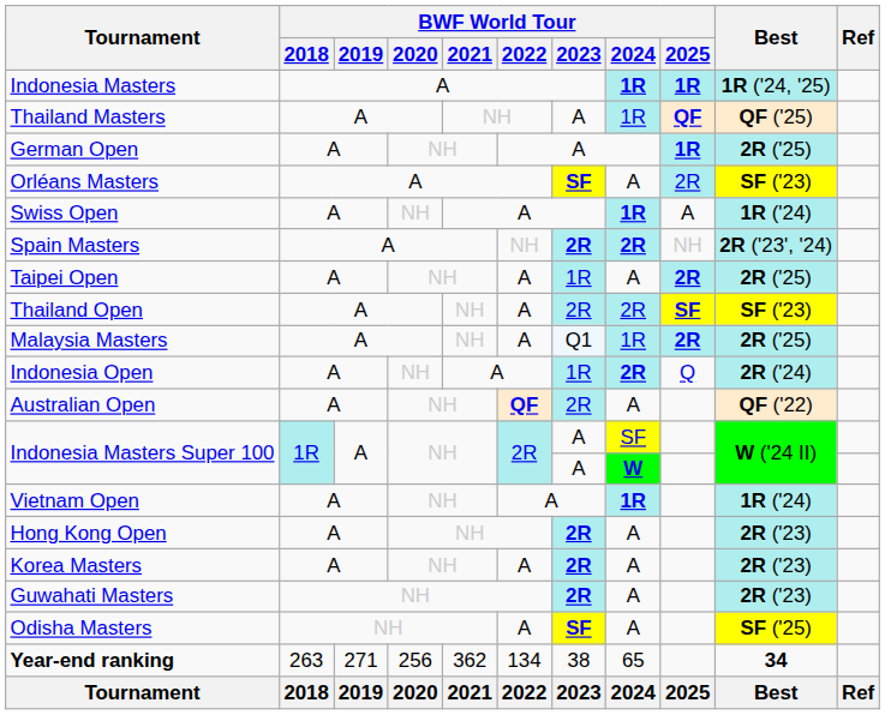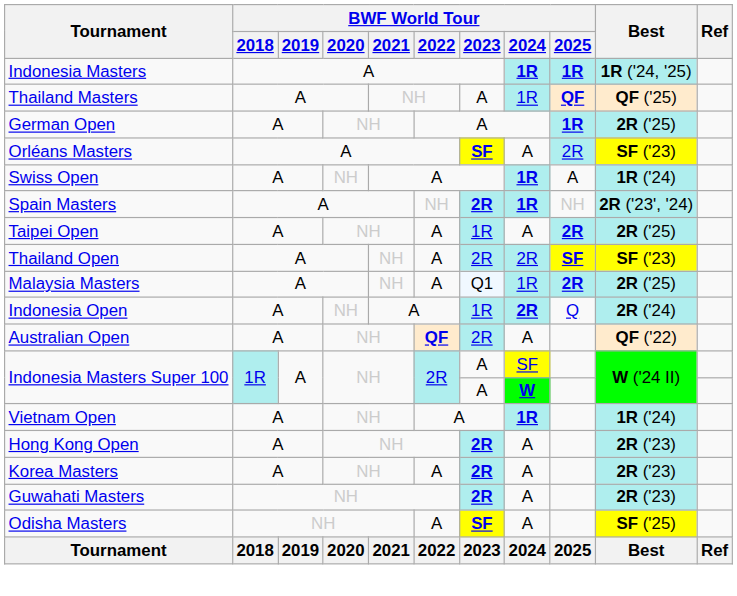Spain Masters | BWF World Tour / 2024: 2R -> 1R
- row: Year-end ranking | 263 | 271 | 256 | 362 | 134 | 38 | 65 | 34
